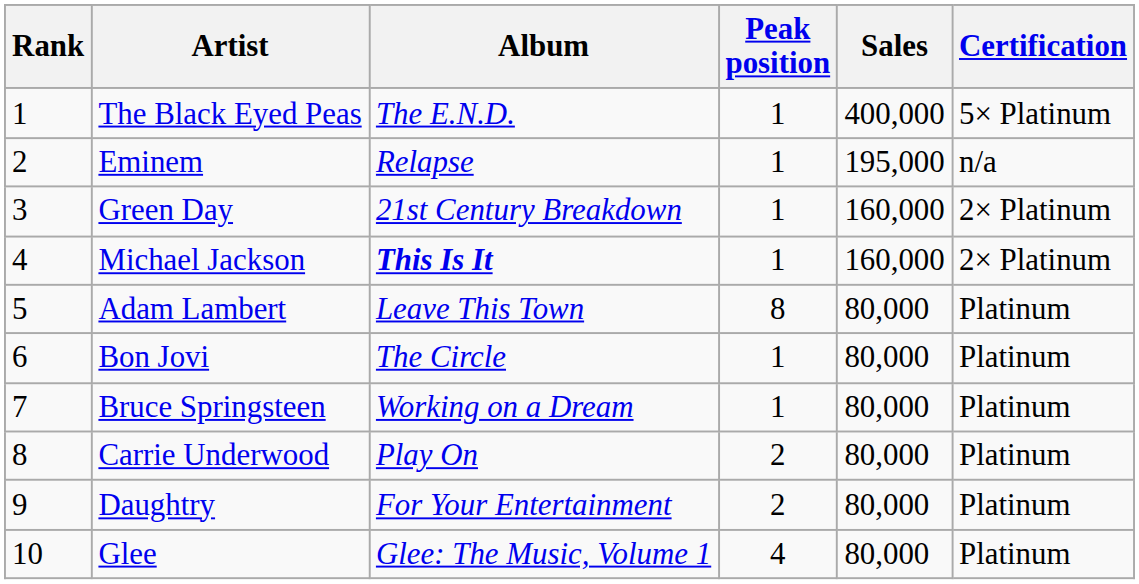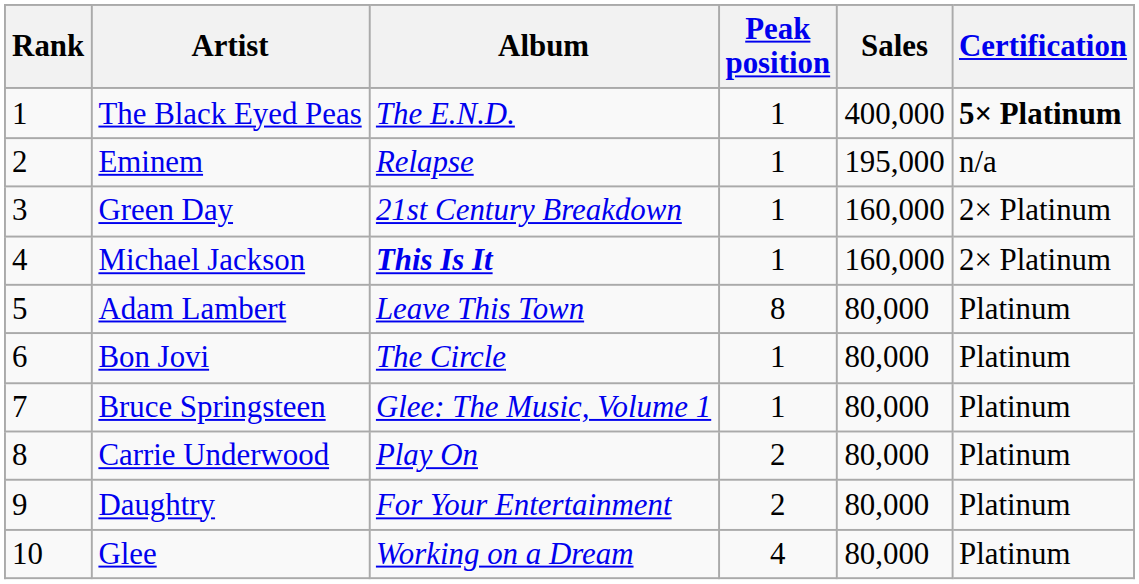The Black Eyed Peas | Certification: normal -> bold
Bruce Springsteen | Album: Working on a Dream -> Glee: The Music, Volume 1
Glee | Album: Glee: The Music, Volume 1 -> Working on a Dream
